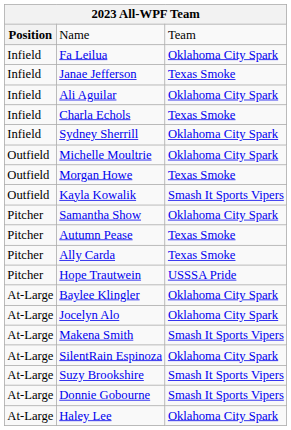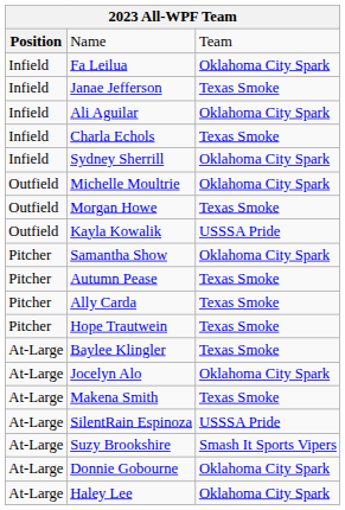Kayla Kowalik | column 3: Smash It Sports Vipers -> USSSA Pride
Hope Trautwein | column 3: USSSA Pride -> Texas Smoke
Baylee Klingler | column 3: Oklahoma City Spark -> Texas Smoke
Makena Smith | column 3: Smash It Sports Vipers -> Texas Smoke
SilentRain Espinoza | column 3: Oklahoma City Spark -> USSSA Pride
Donnie Gobourne | column 3: Smash It Sports Vipers -> Oklahoma City Spark
